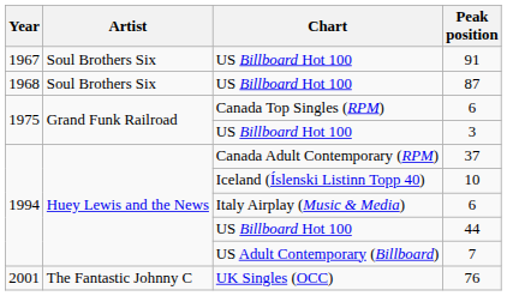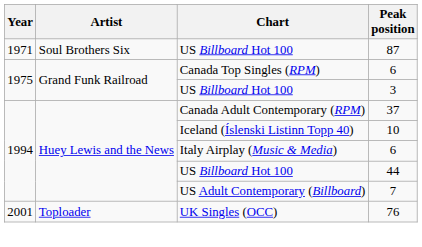- row: 1967 | Soul Brothers Six | US Billboard Hot 100 | 91
87 | Year: 1968 -> 1971
76 | Artist: The Fantastic Johnny C -> Toploader
